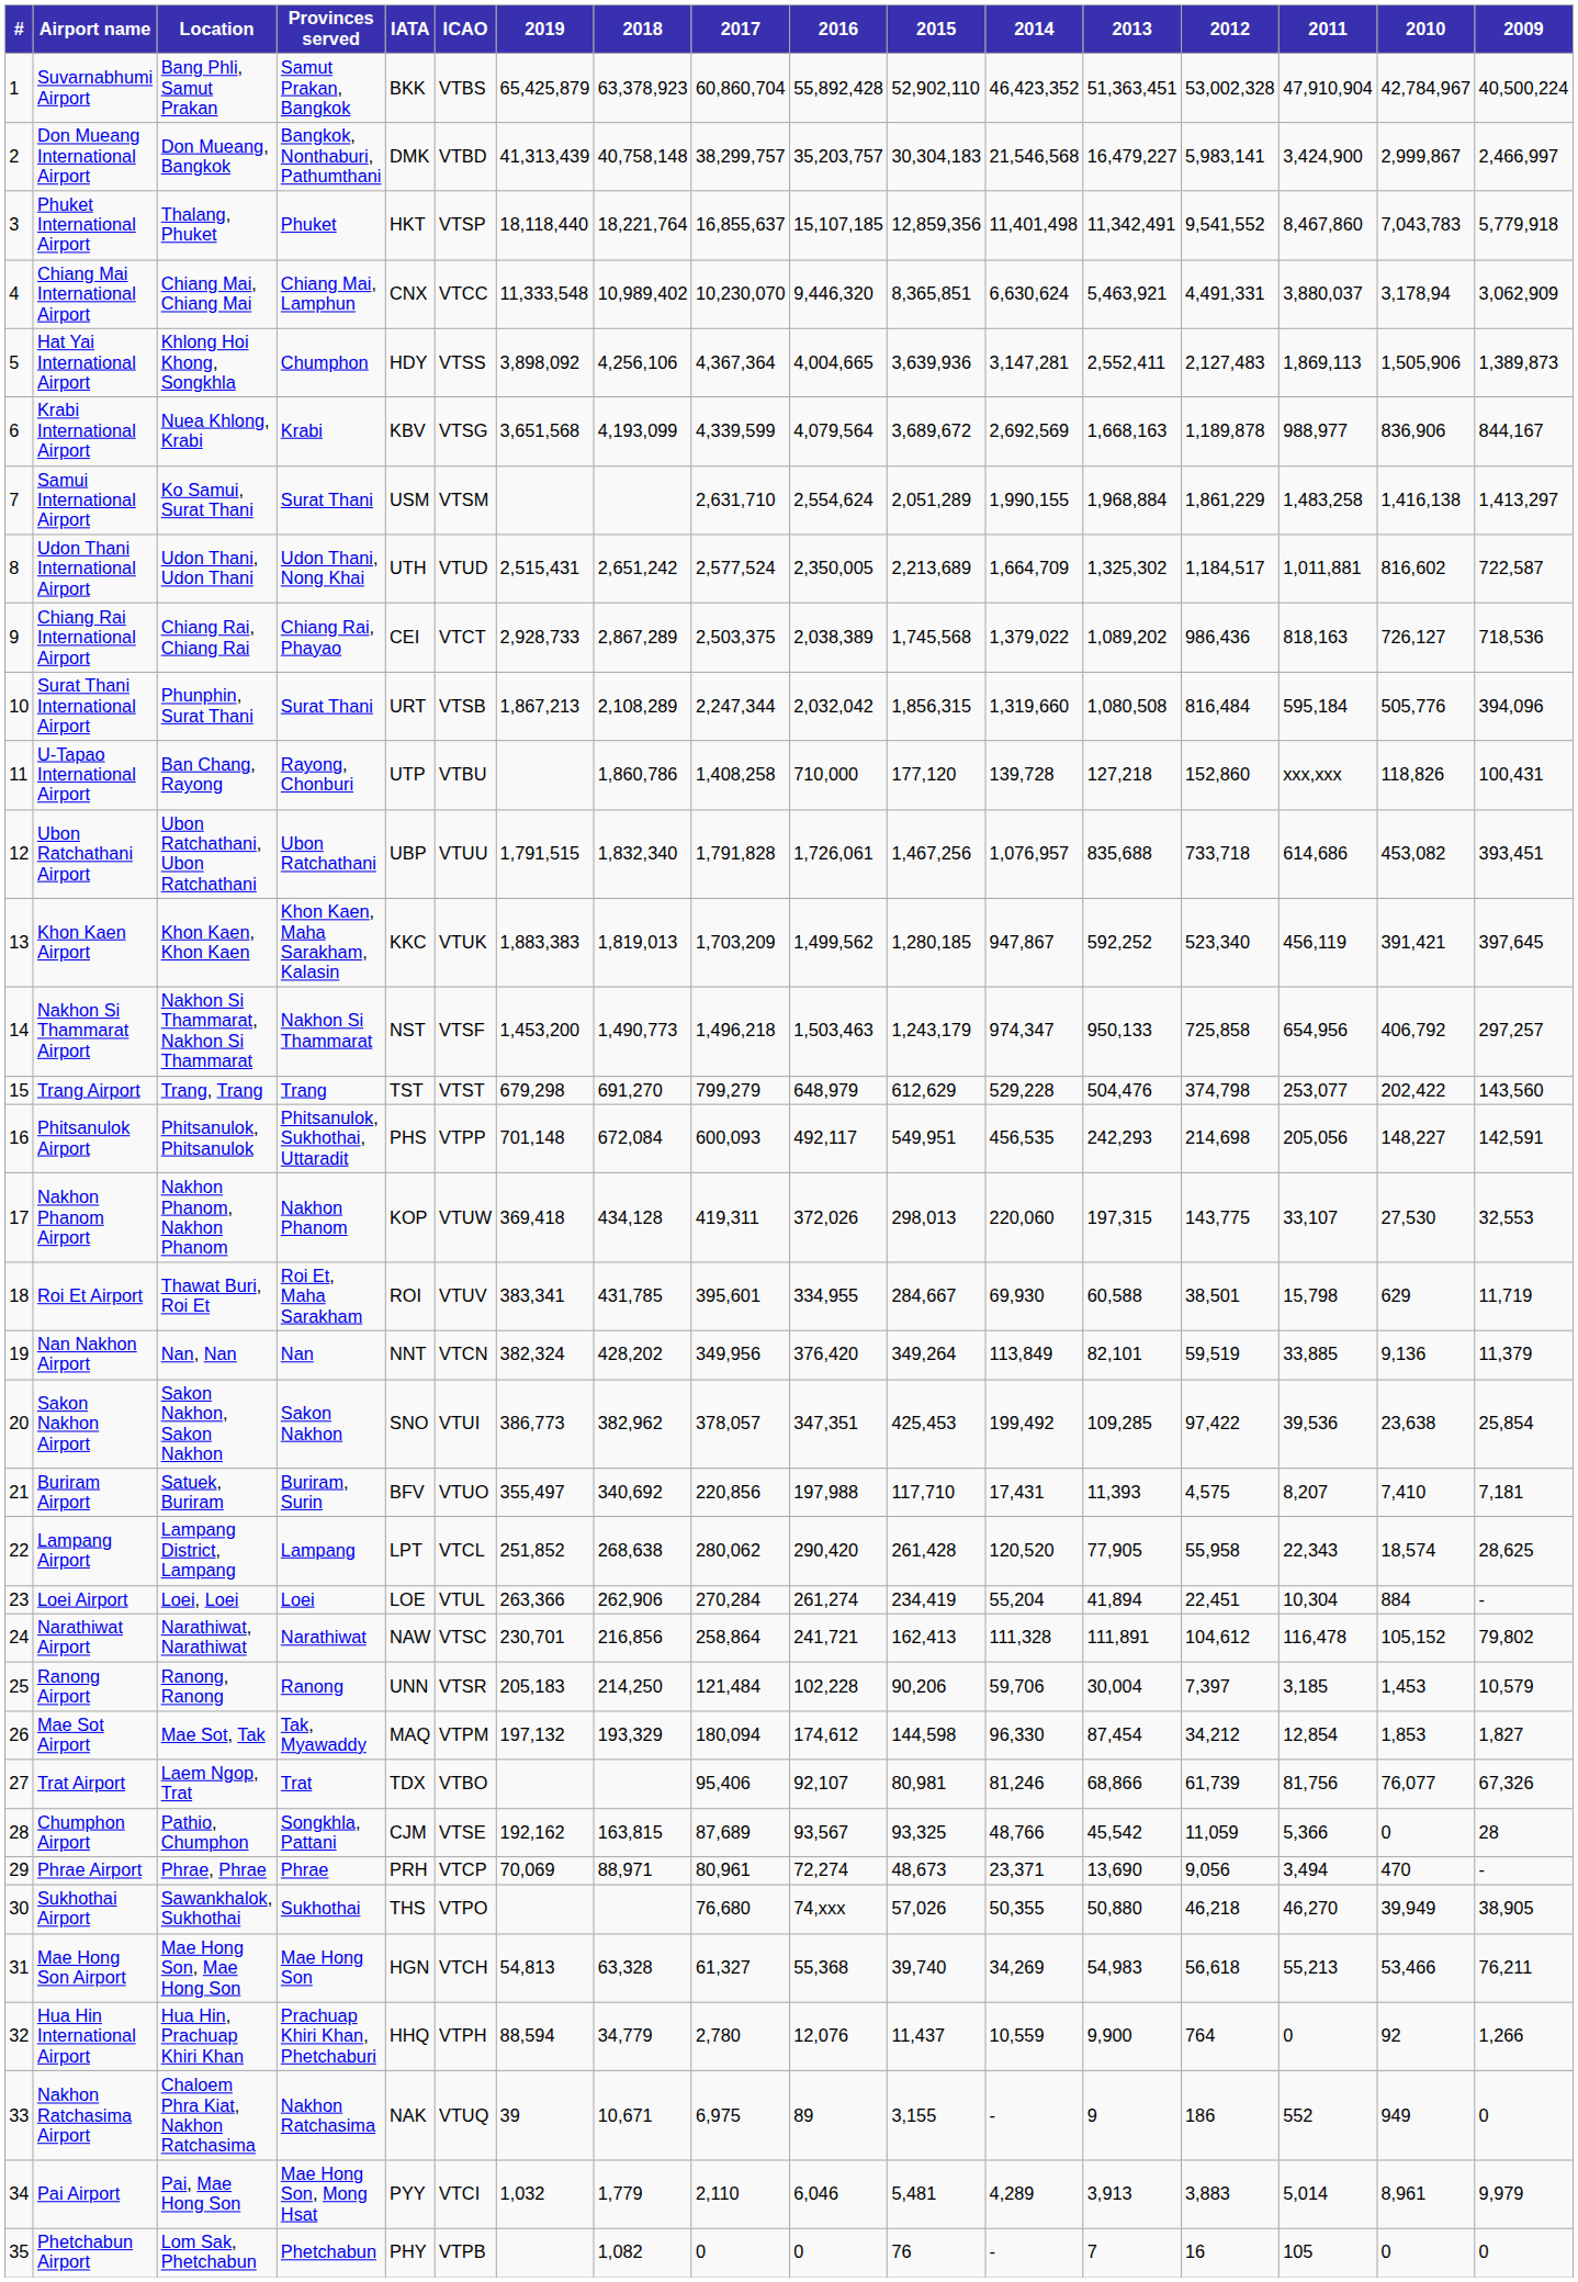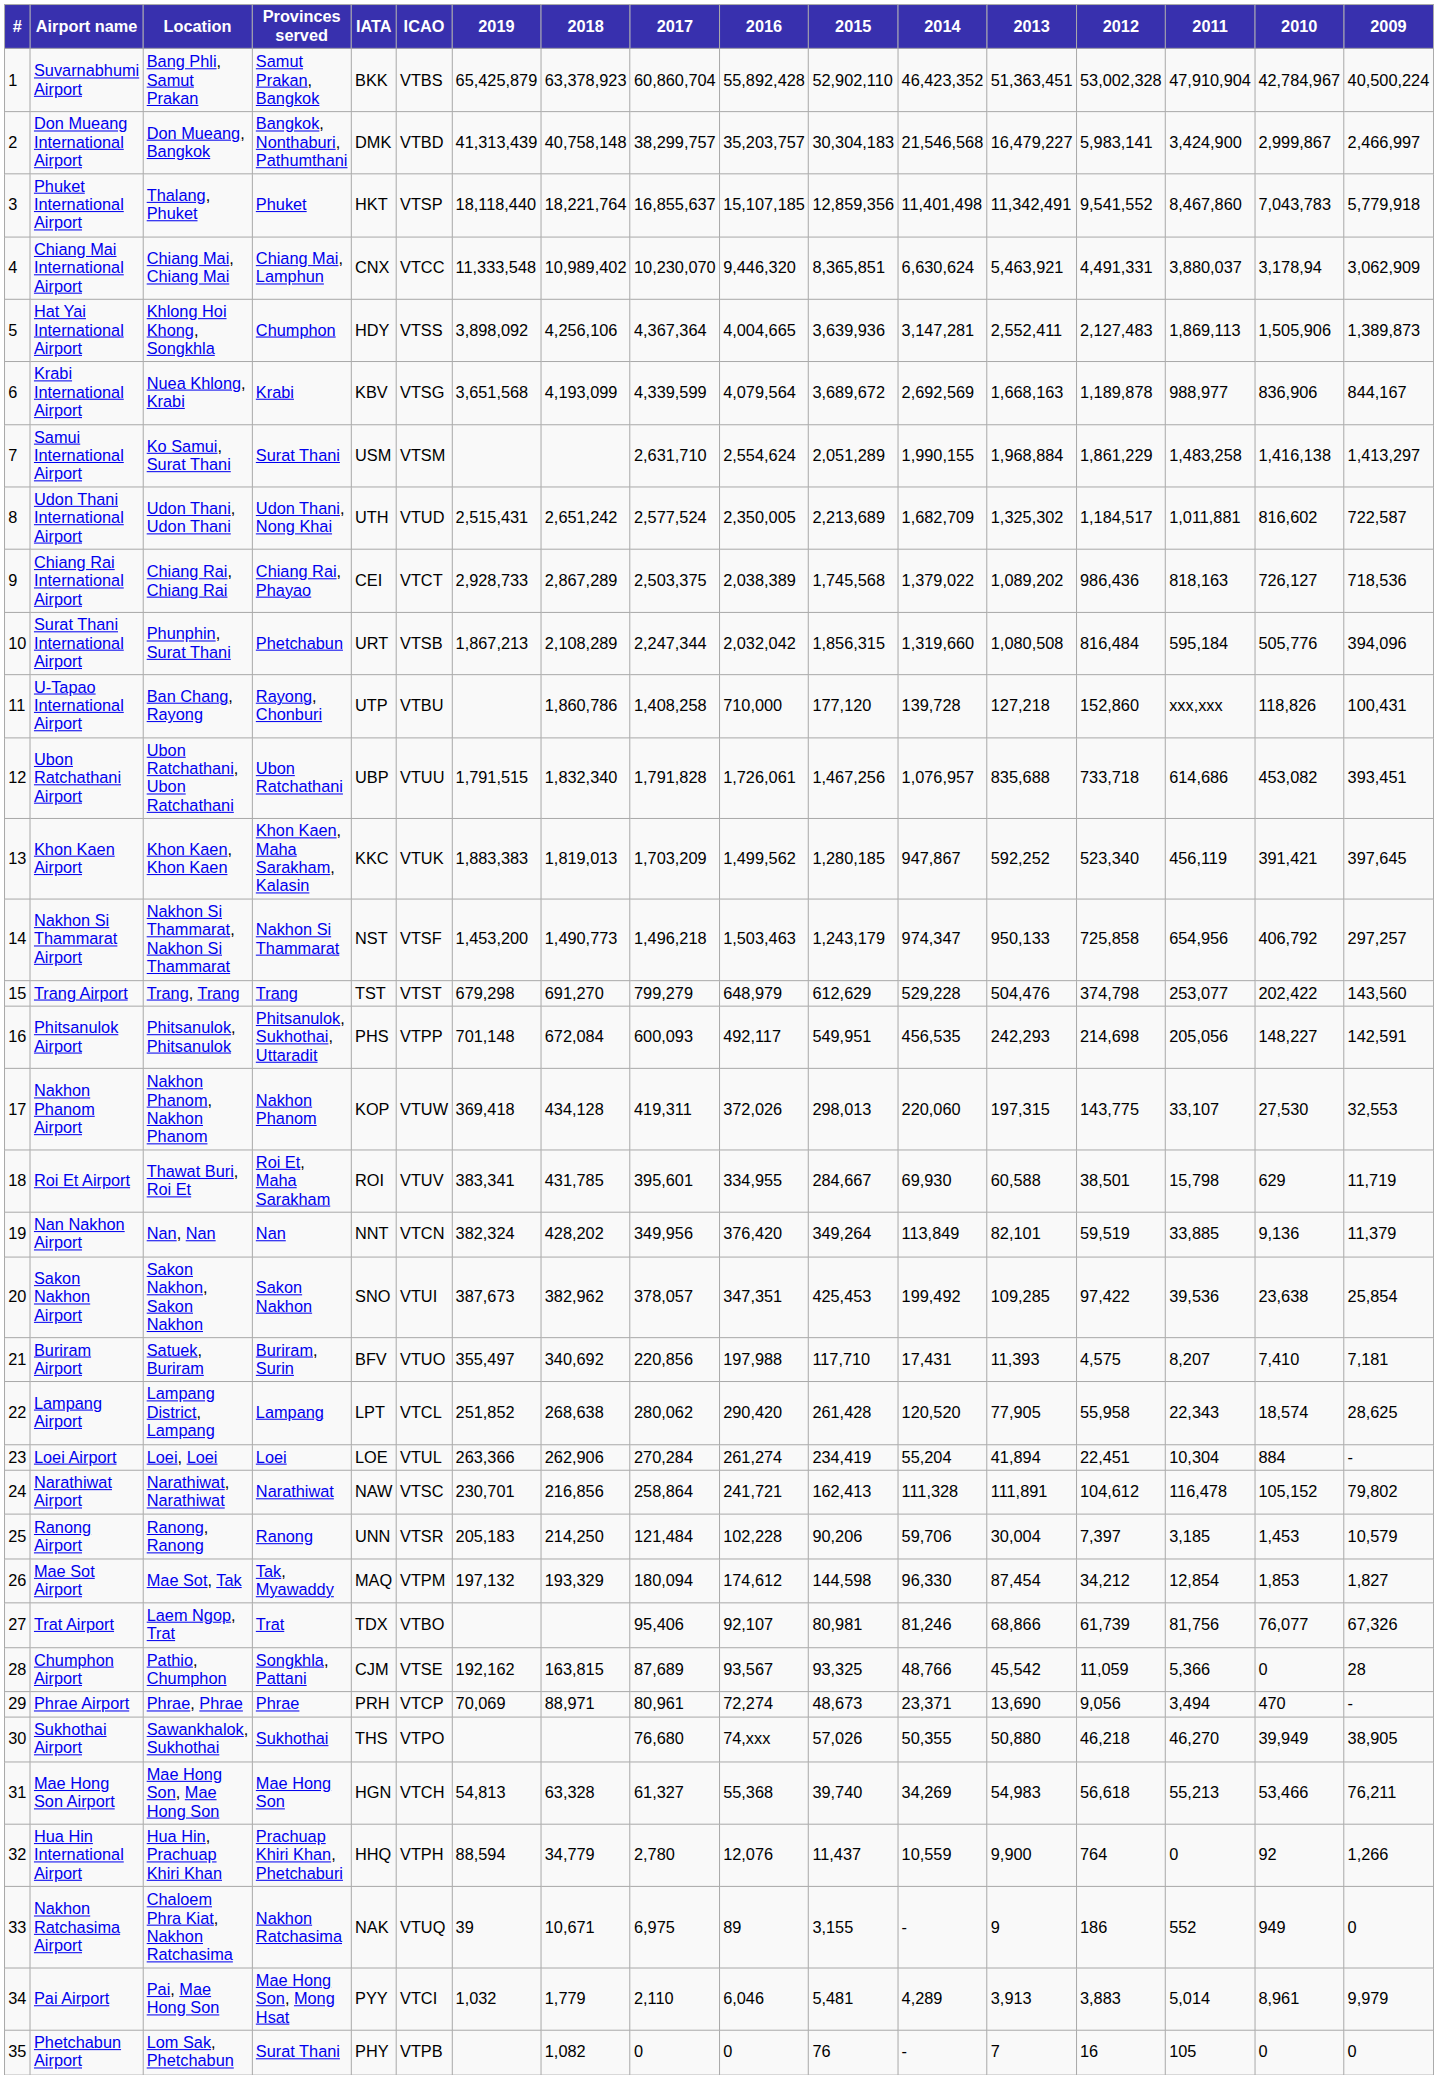Udon Thani International Airport | 2014: 1,664,709 -> 1,682,709
Surat Thani International Airport | Provinces served: Surat Thani -> Phetchabun
Sakon Nakhon Airport | 2019: 386,773 -> 387,673
Phetchabun Airport | Provinces served: Phetchabun -> Surat Thani
